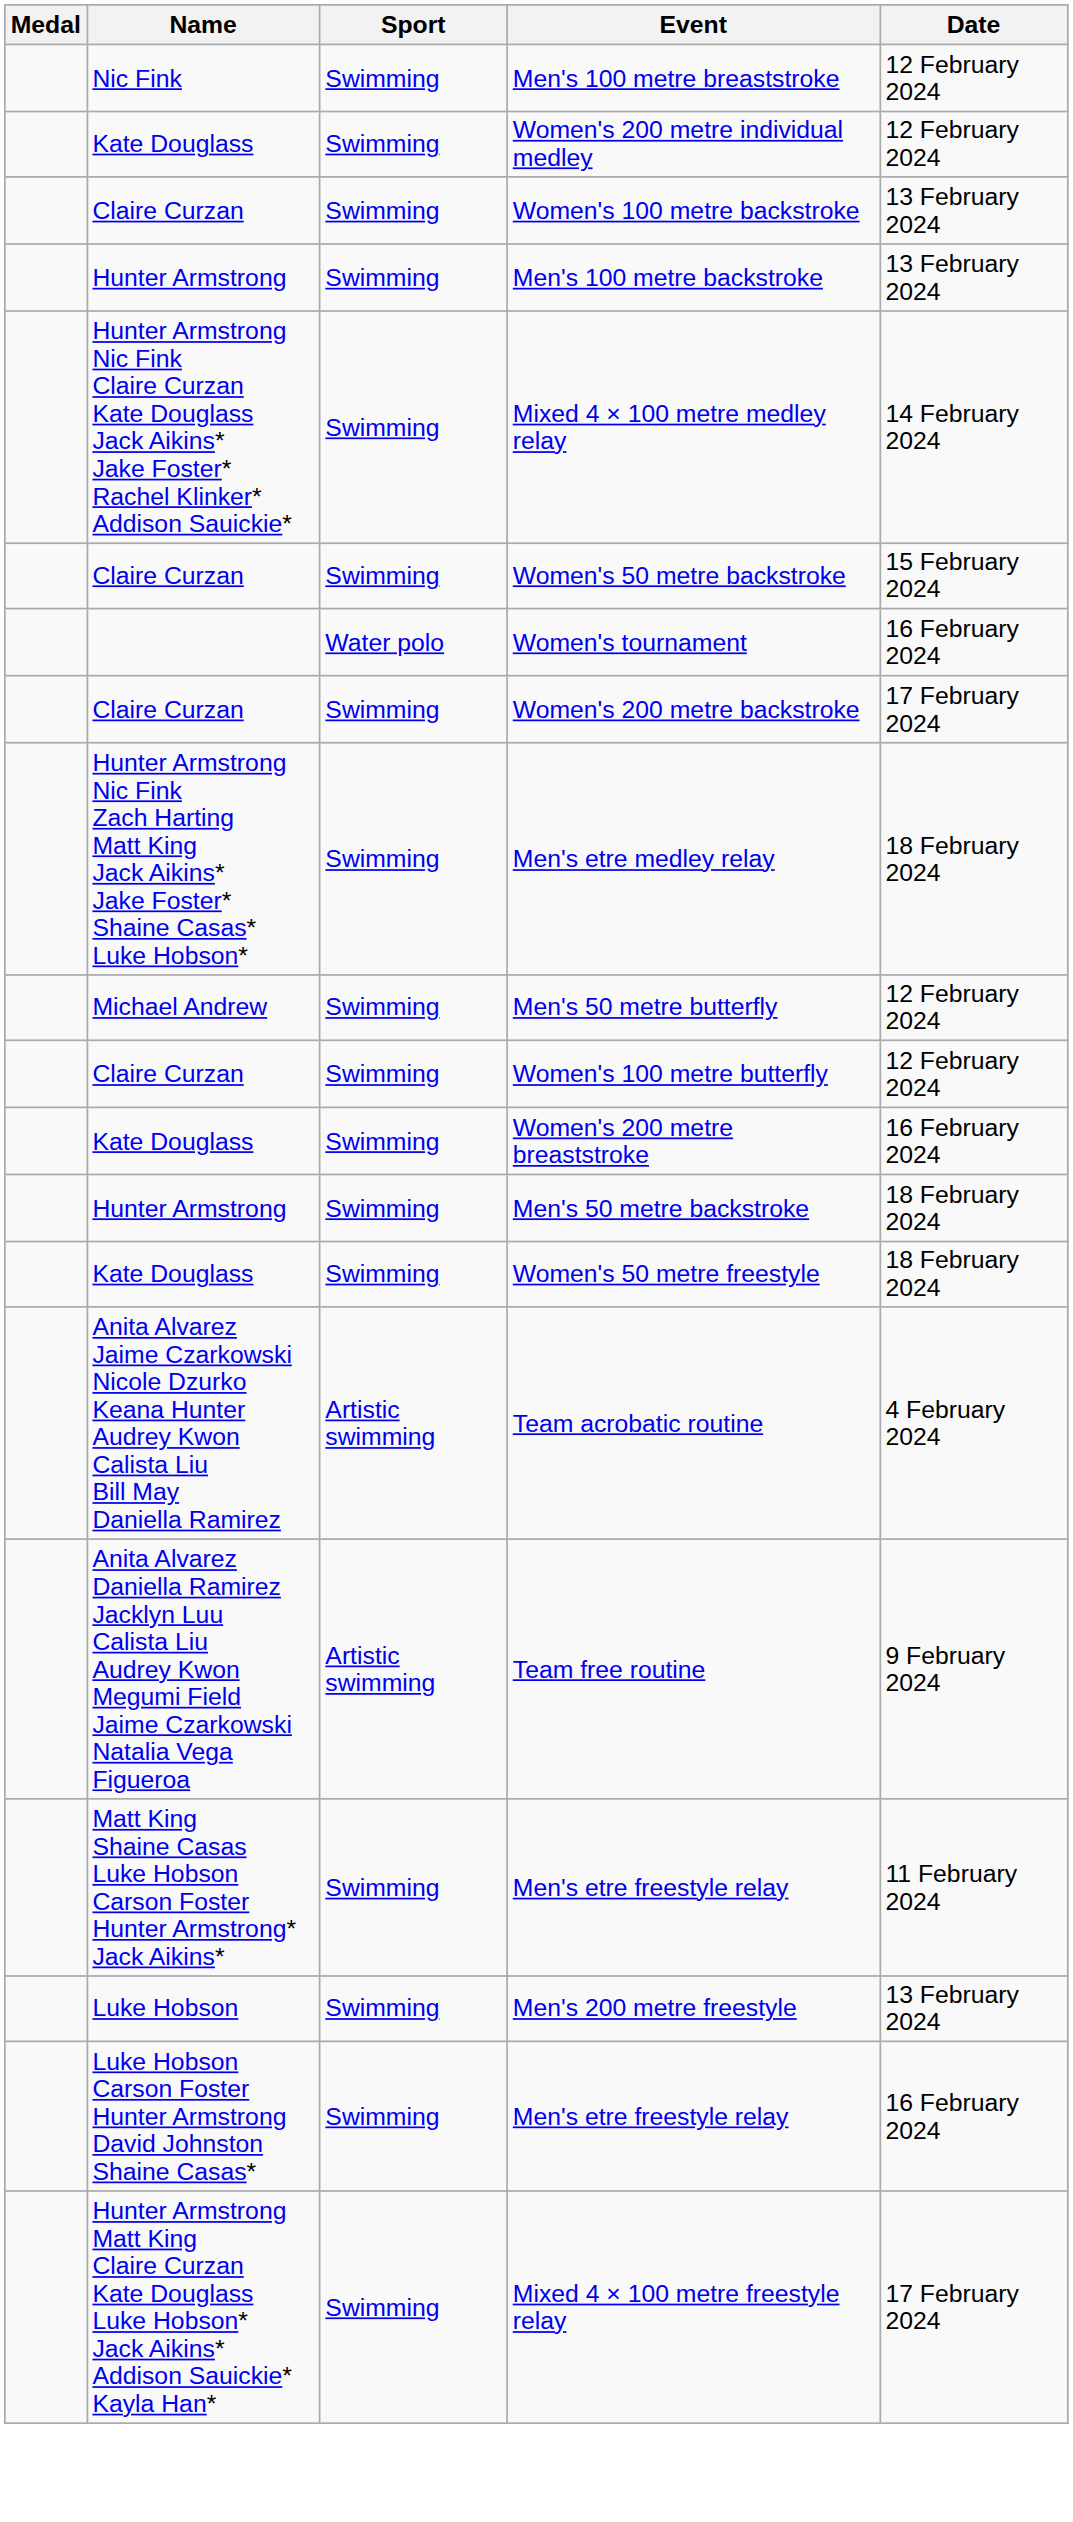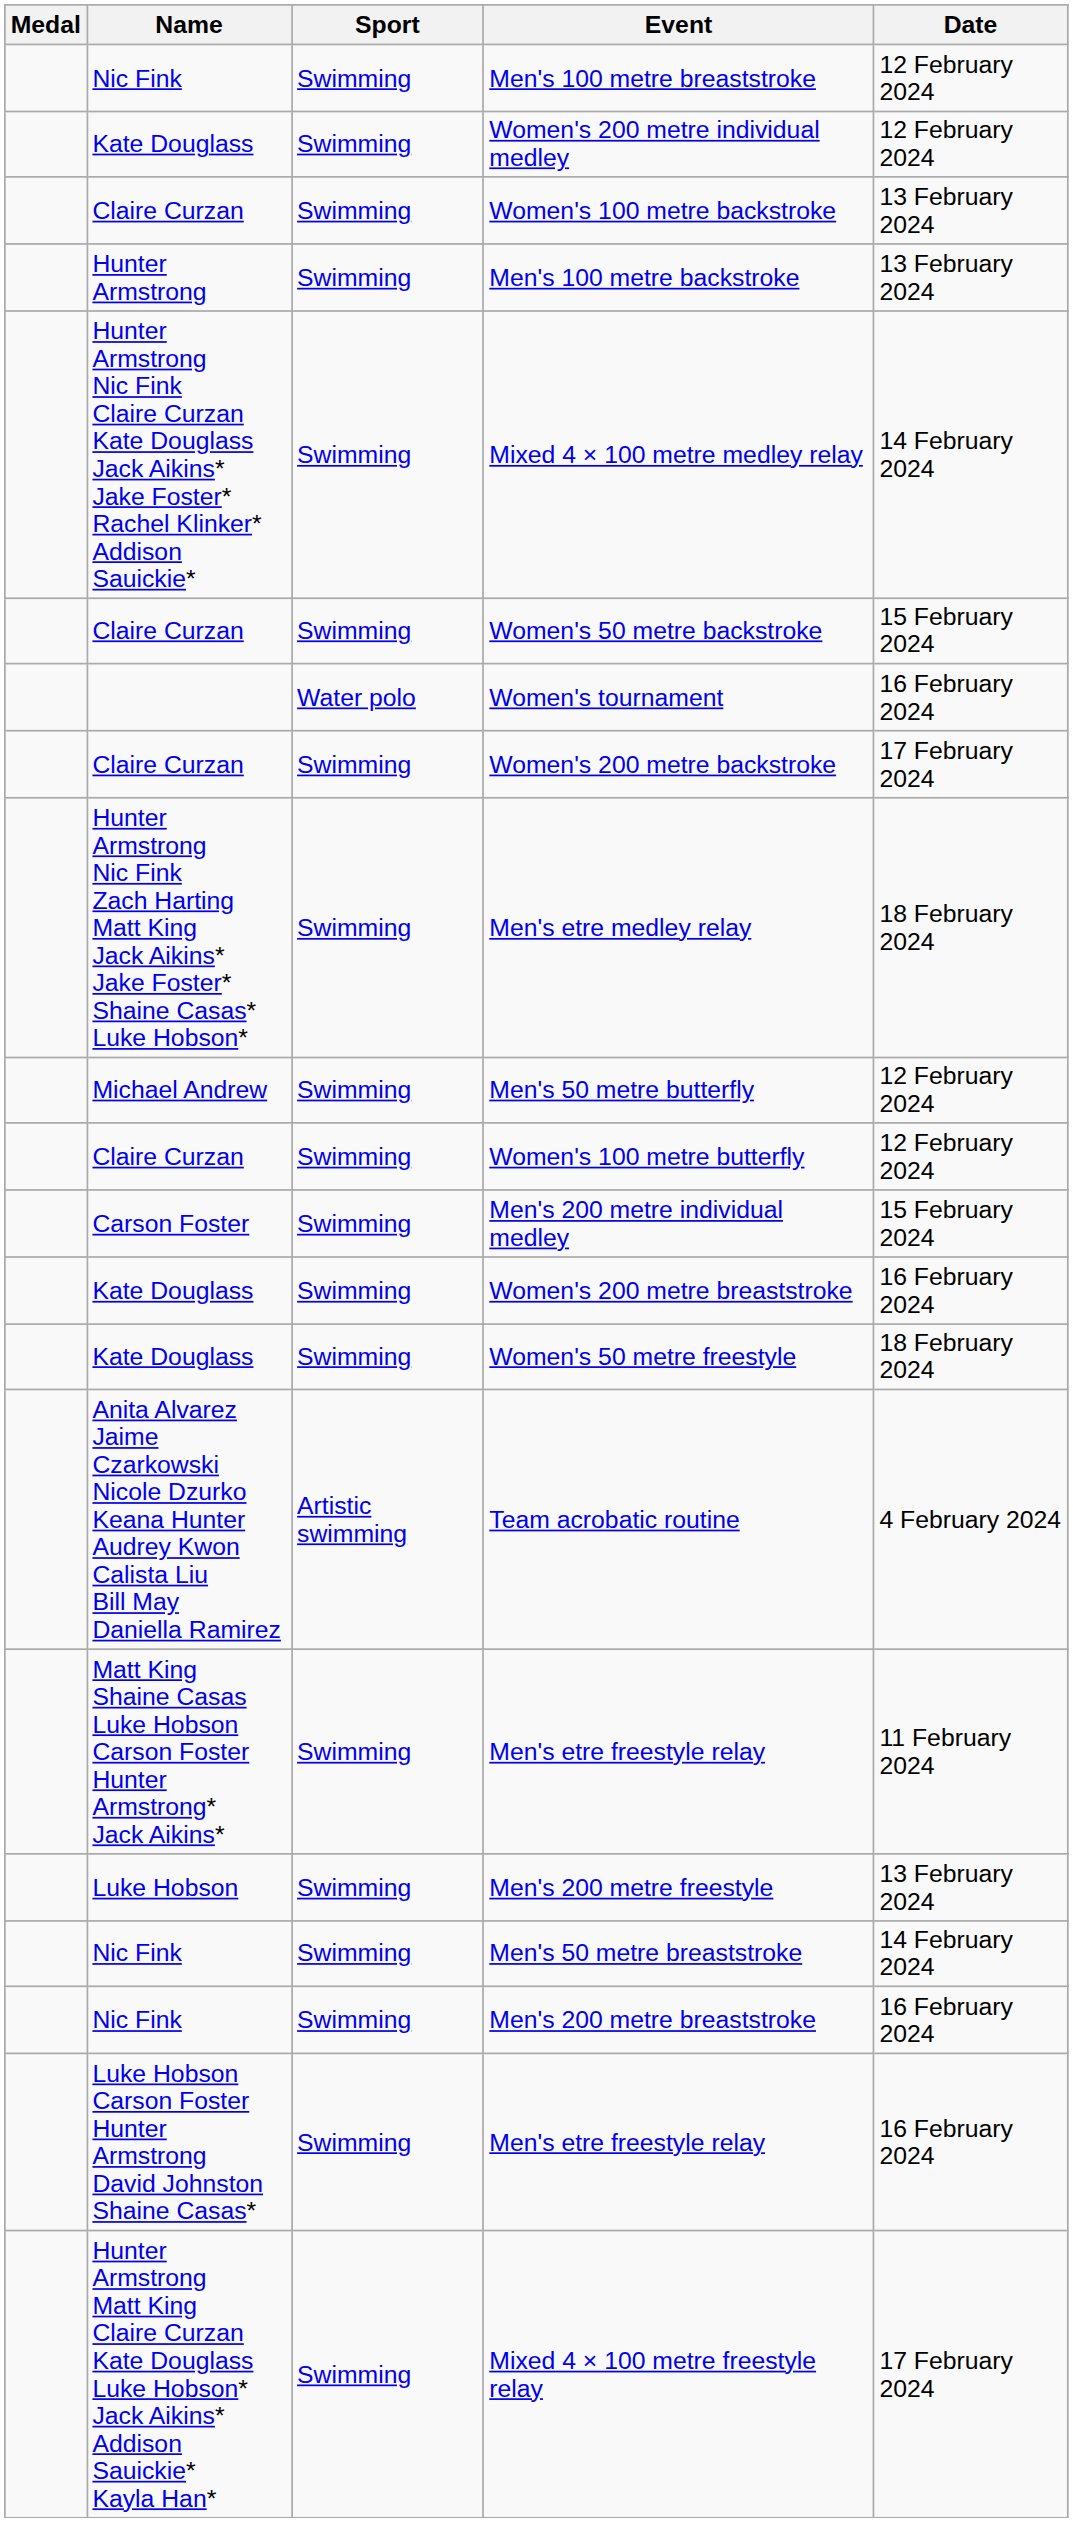+ row: Carson Foster | Swimming | Men's 200 metre individual medley | 15 February 2024
- row: Hunter Armstrong | Swimming | Men's 50 metre backstroke | 18 February 2024
- row: Anita Alvarez Daniella Ramirez Jacklyn Luu Calista Liu Audrey Kwon Megumi Field Jaime Czarkowski Natalia Vega Figueroa | Artistic swimming | Team free routine | 9 February 2024
+ row: Nic Fink | Swimming | Men's 50 metre breaststroke | 14 February 2024
+ row: Nic Fink | Swimming | Men's 200 metre breaststroke | 16 February 2024
